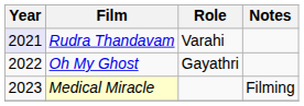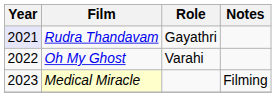Rudra Thandavam | Role: Varahi -> Gayathri
Oh My Ghost | Role: Gayathri -> Varahi
